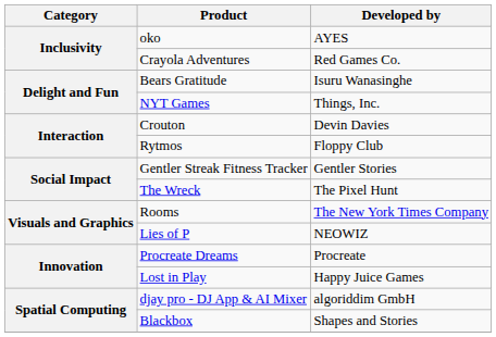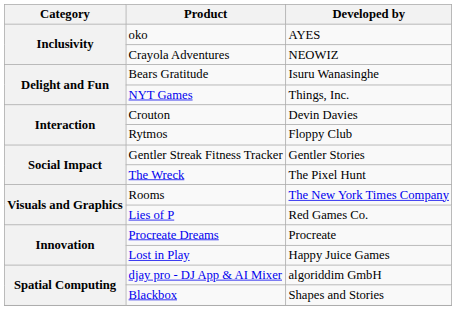Crayola Adventures | Developed by: Red Games Co. -> NEOWIZ
Lies of P | Developed by: NEOWIZ -> Red Games Co.
